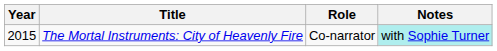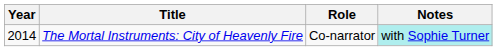The Mortal Instruments: City of Heavenly Fire | Year: 2015 -> 2014
